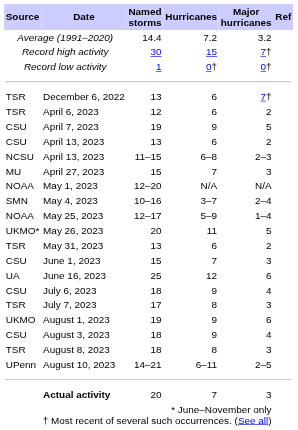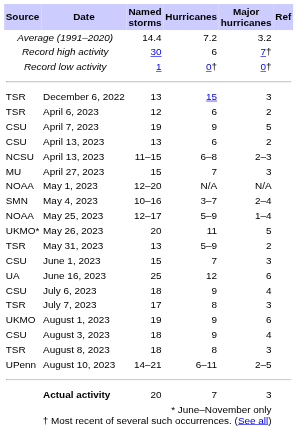Record high activity | Hurricanes: 15 -> 6
December 6, 2022 | Hurricanes: 6 -> 15
December 6, 2022 | Major hurricanes: 7† -> 3
May 31, 2023 | Hurricanes: 6 -> 5–9
